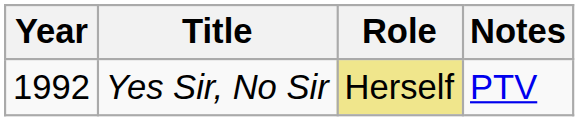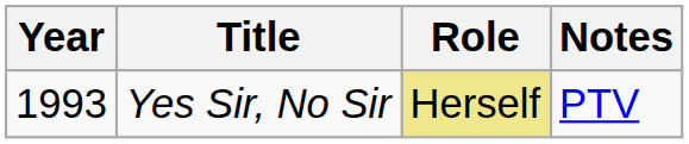Yes Sir, No Sir | Year: 1992 -> 1993
